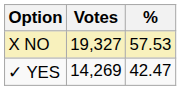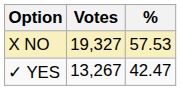✓ YES | Votes: 14,269 -> 13,267
